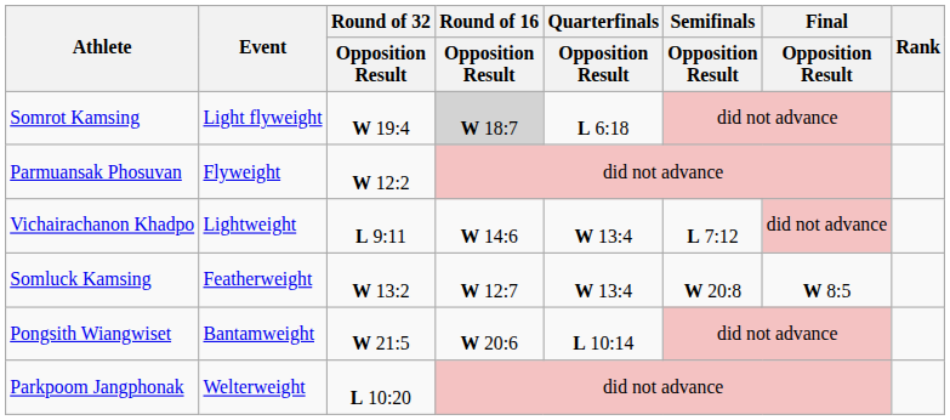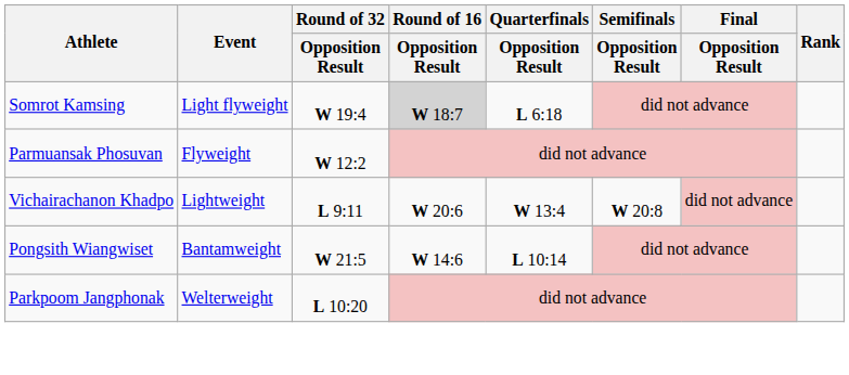Vichairachanon Khadpo | Round of 16 / Opposition Result: W 14:6 -> W 20:6
Vichairachanon Khadpo | Semifinals / Opposition Result: L 7:12 -> W 20:8
- row: Somluck Kamsing | Featherweight | W 13:2 | W 12:7 | W 13:4 | W 20:8 | W 8:5
Pongsith Wiangwiset | Round of 16 / Opposition Result: W 20:6 -> W 14:6
